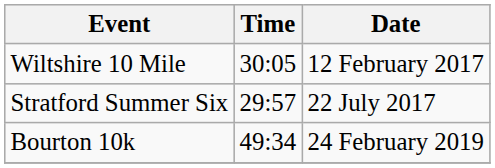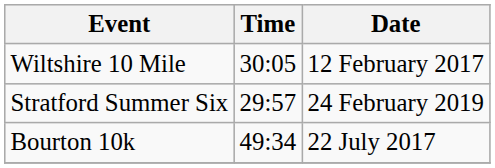Stratford Summer Six | Date: 22 July 2017 -> 24 February 2019
Bourton 10k | Date: 24 February 2019 -> 22 July 2017
